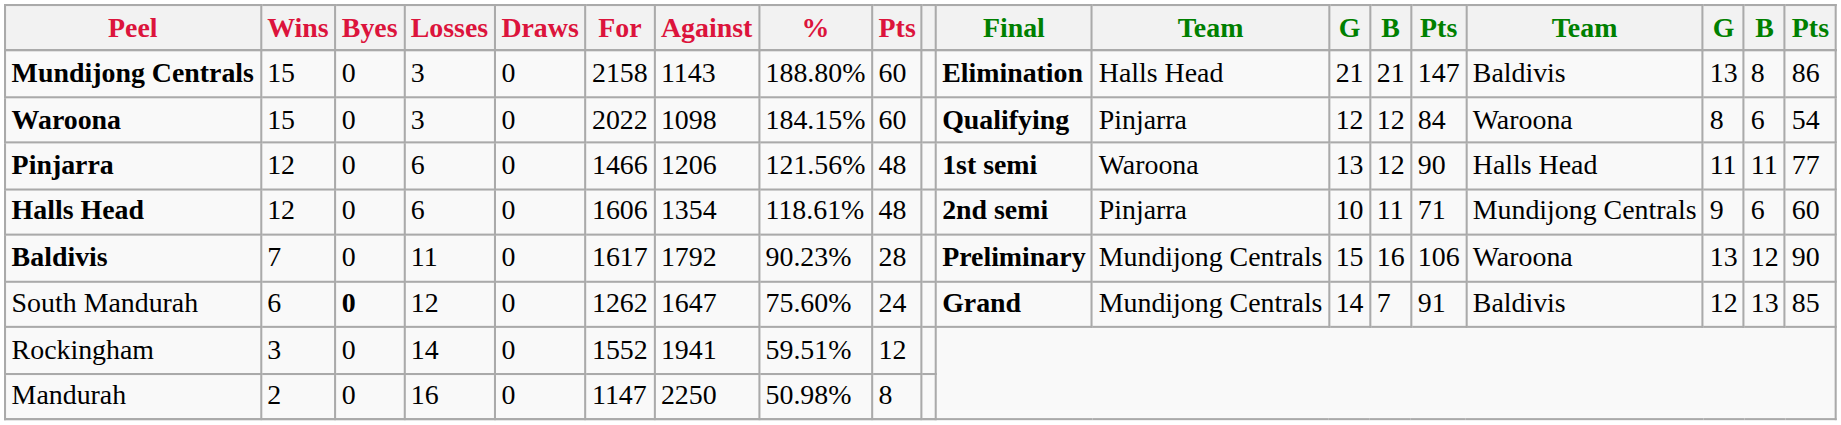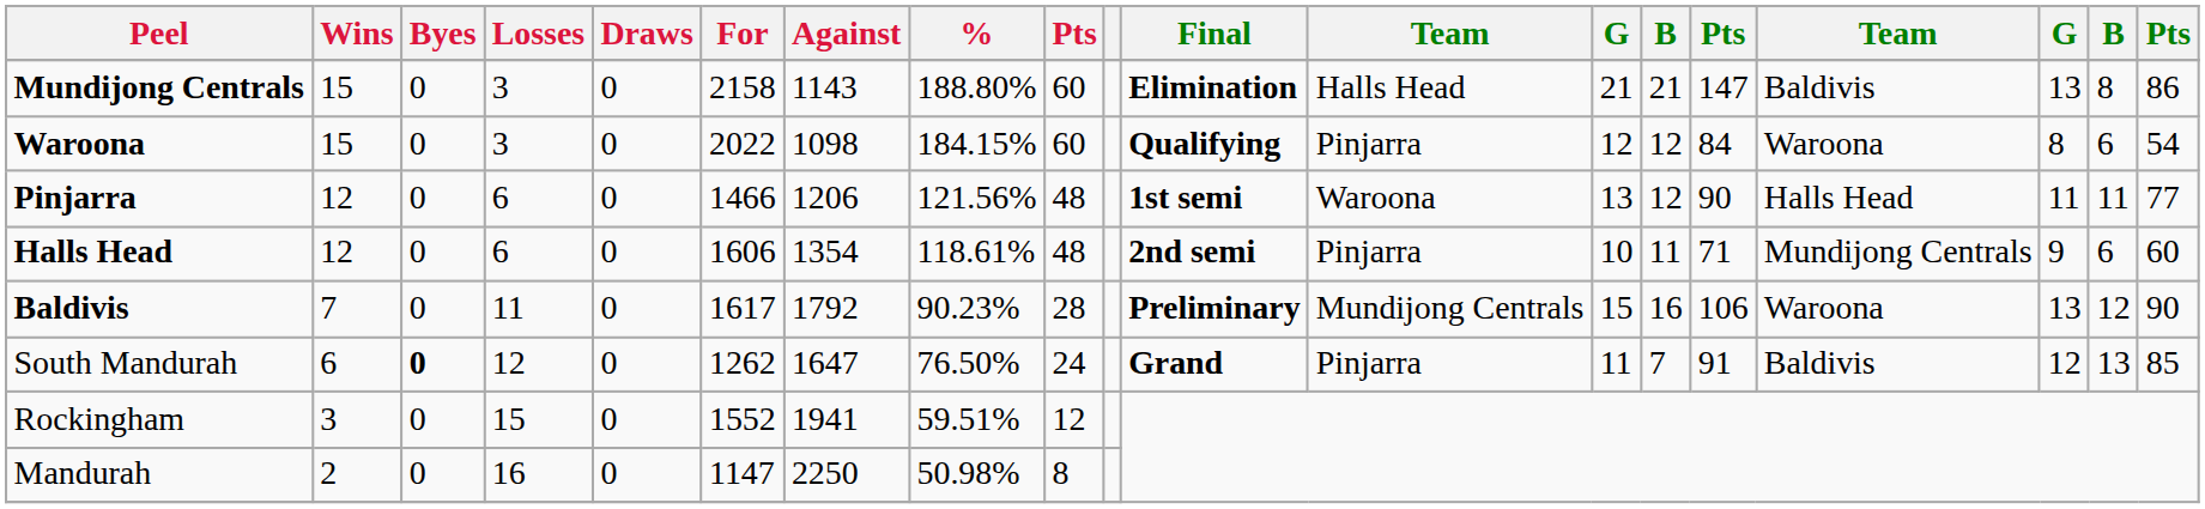South Mandurah | %: 75.60% -> 76.50%
South Mandurah | column 12: Mundijong Centrals -> Pinjarra
South Mandurah | column 13: 14 -> 11
Rockingham | Losses: 14 -> 15
